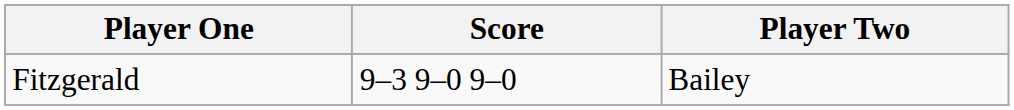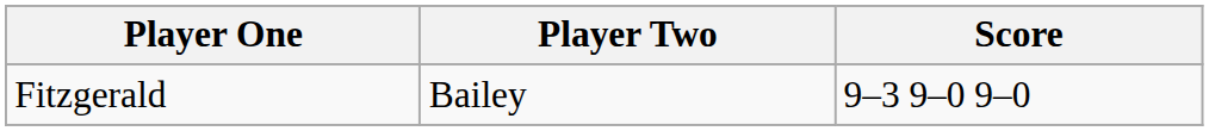columns swapped: Player Two <-> Score
